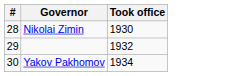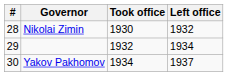+ column: Left office | 1932 | 1934 | 1937
